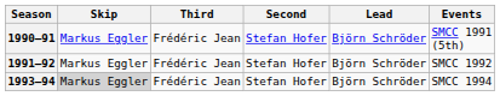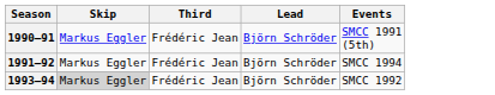- column: Second | Stefan Hofer | Stefan Hofer | Stefan Hofer
1991–92 | Events: SMCC 1992 -> SMCC 1994
1993–94 | Events: SMCC 1994 -> SMCC 1992
